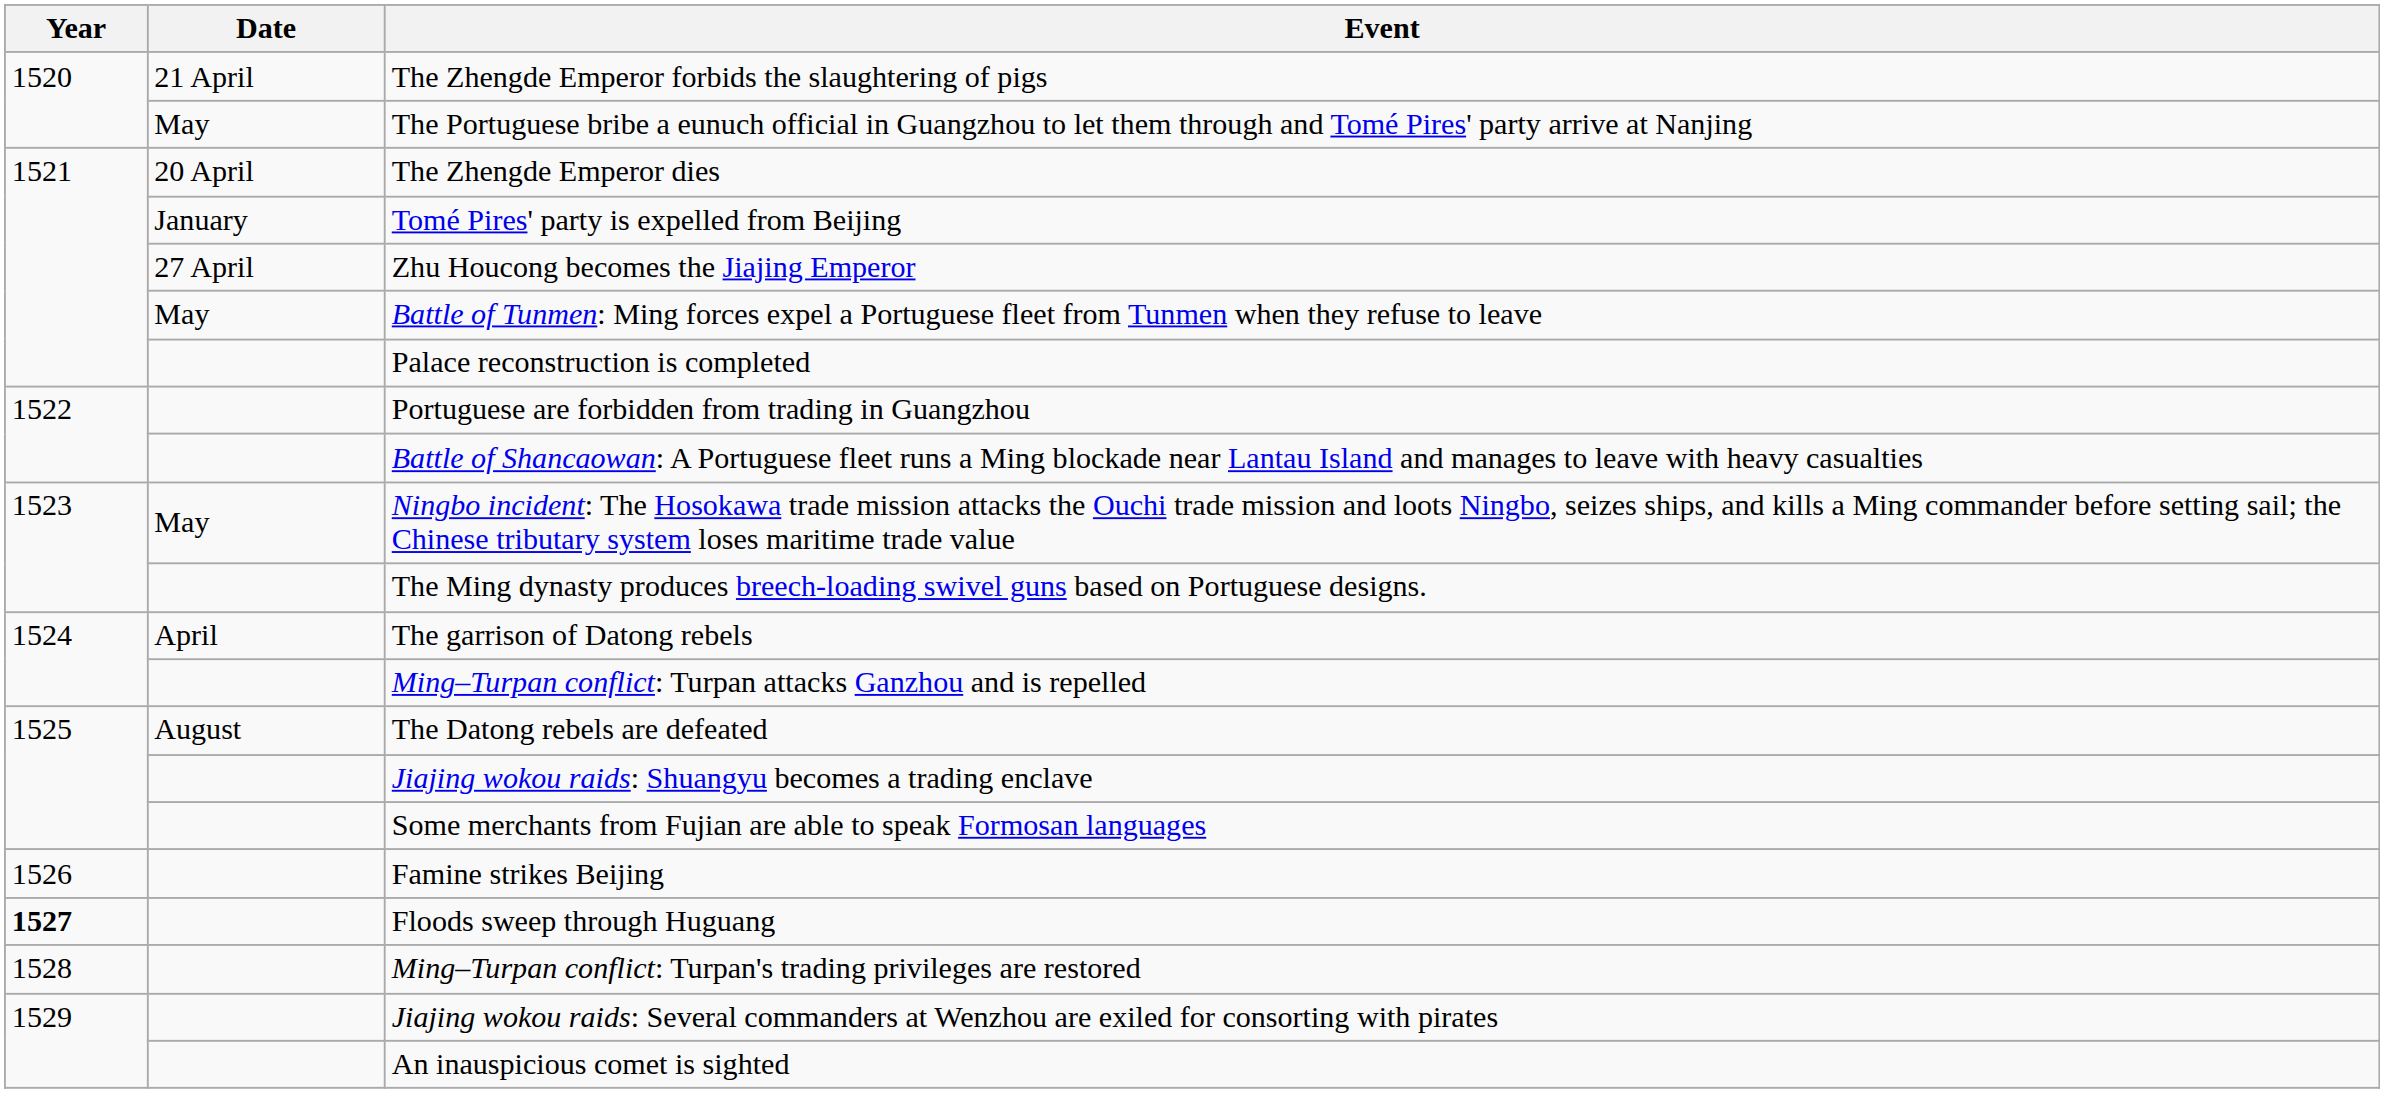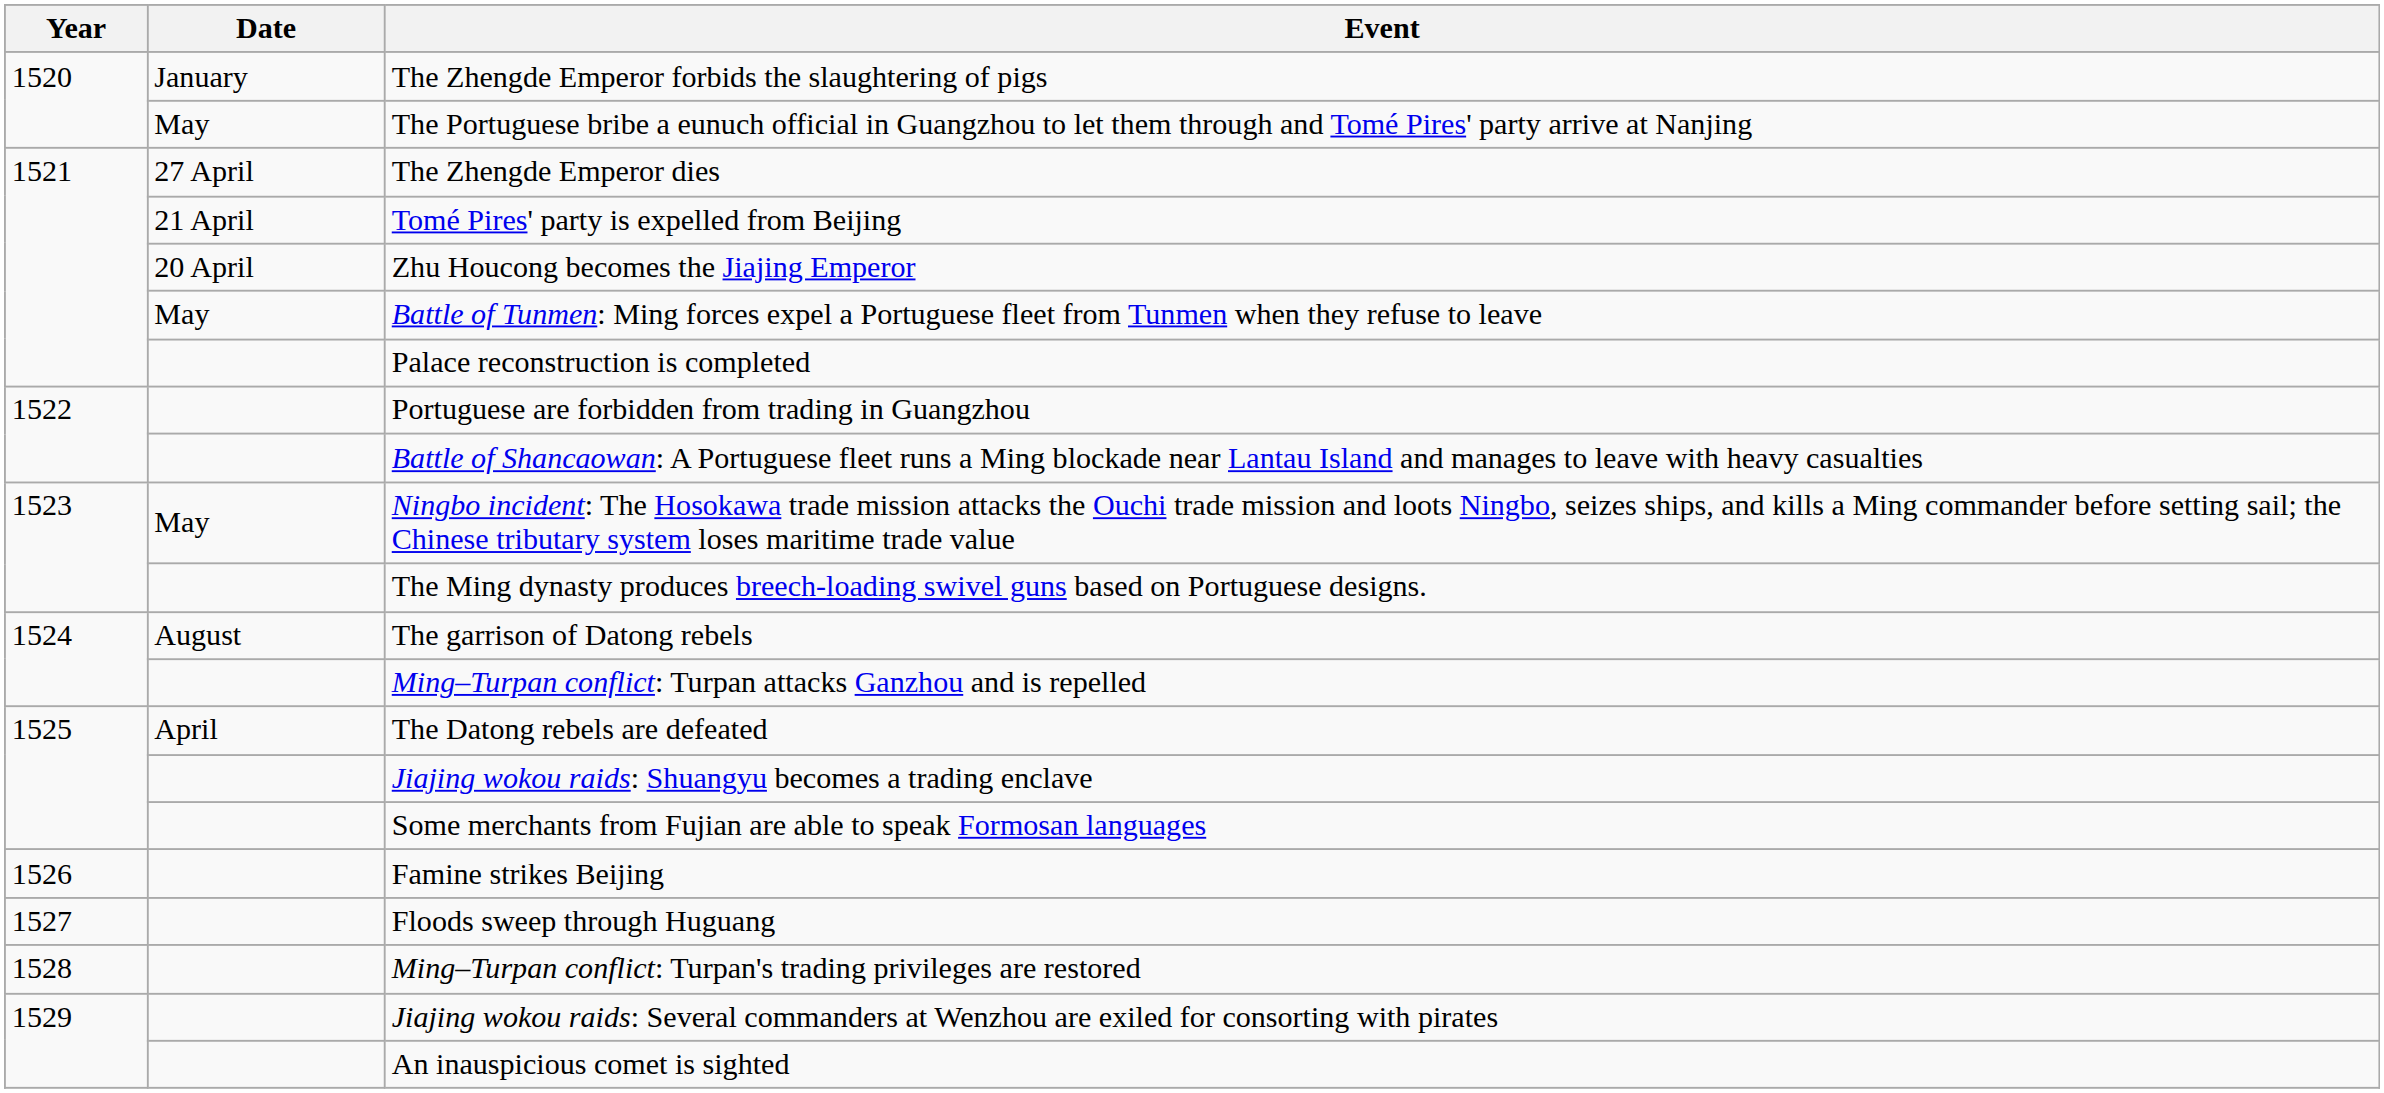The Zhengde Emperor forbids the slaughtering of pigs | Date: 21 April -> January
The Zhengde Emperor dies | Date: 20 April -> 27 April
Tomé Pires' party is expelled from Beijing | Date: January -> 21 April
Zhu Houcong becomes the Jiajing Emperor | Date: 27 April -> 20 April
The garrison of Datong rebels | Date: April -> August
The Datong rebels are defeated | Date: August -> April
Floods sweep through Huguang | Year: bold -> normal
